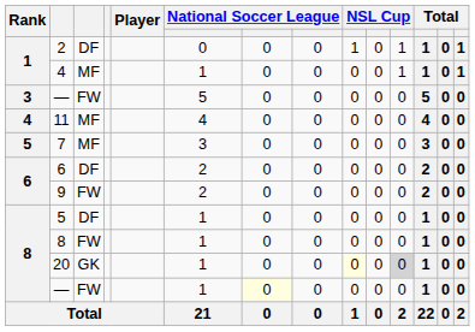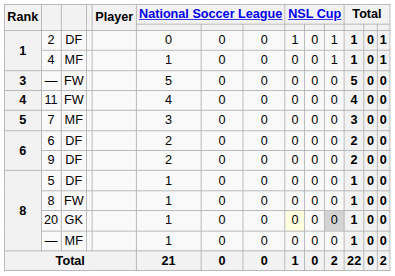11 | column 3: MF -> FW
9 | column 3: FW -> DF
8 / — | column 3: FW -> MF
8 / — | column 7: lightyellow background -> no background
